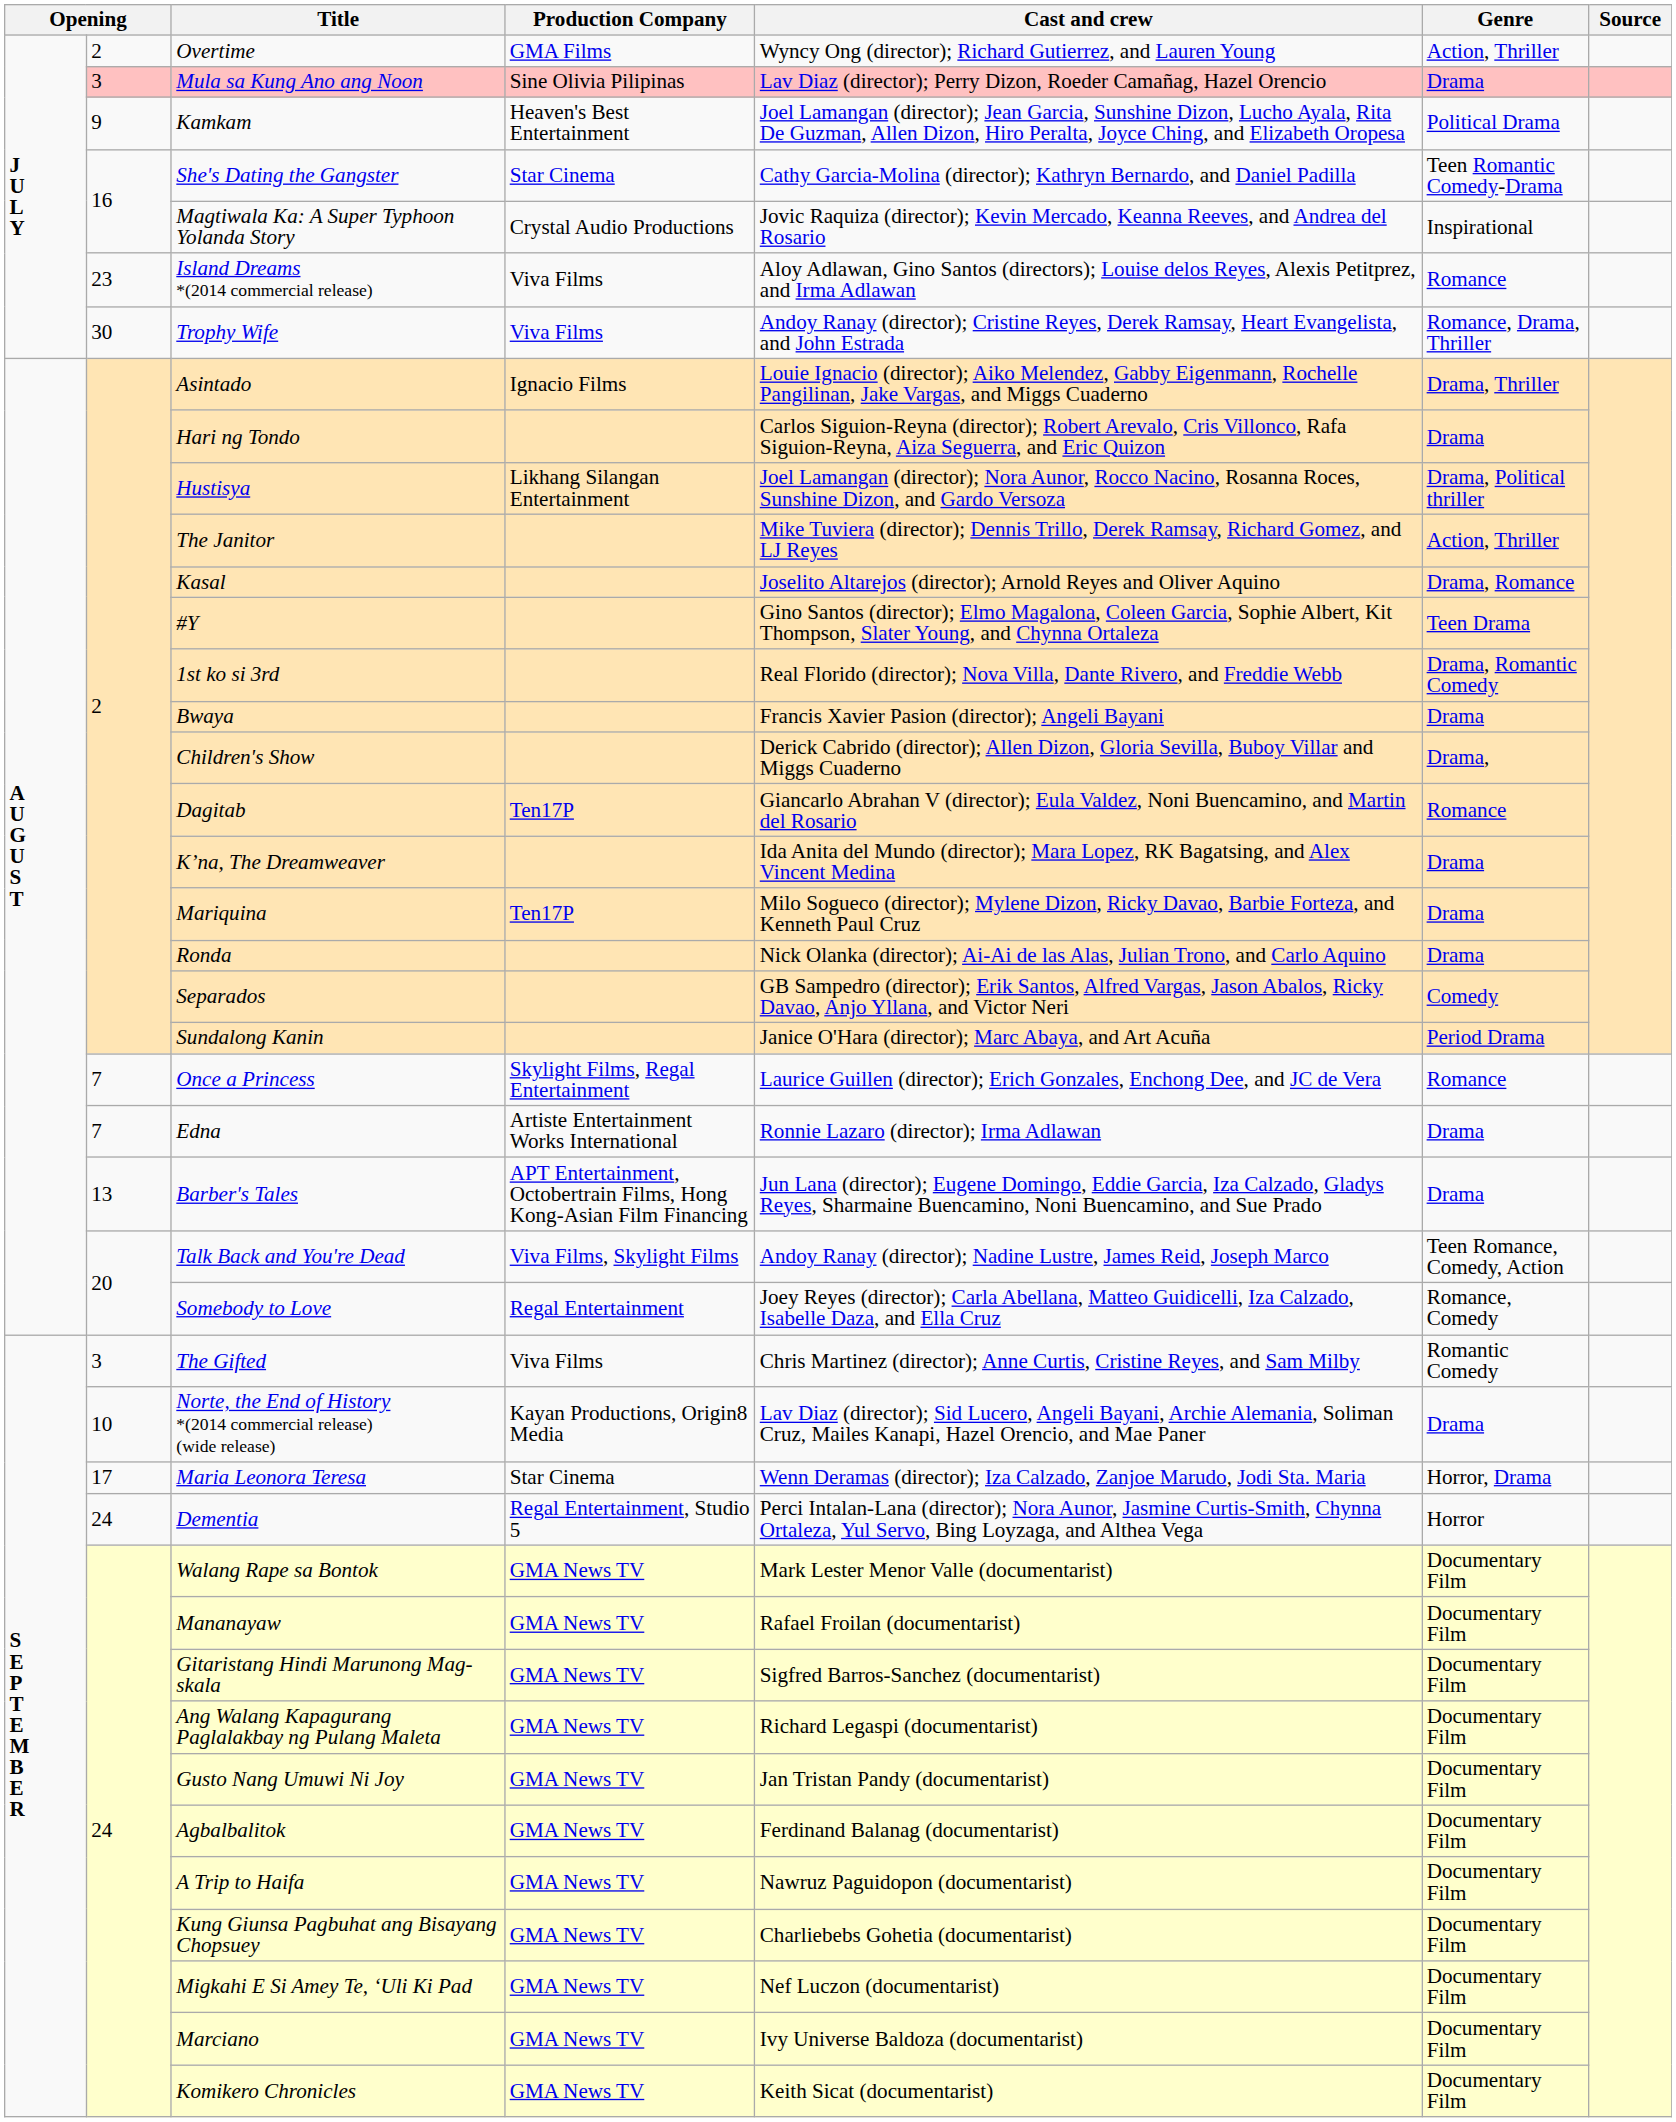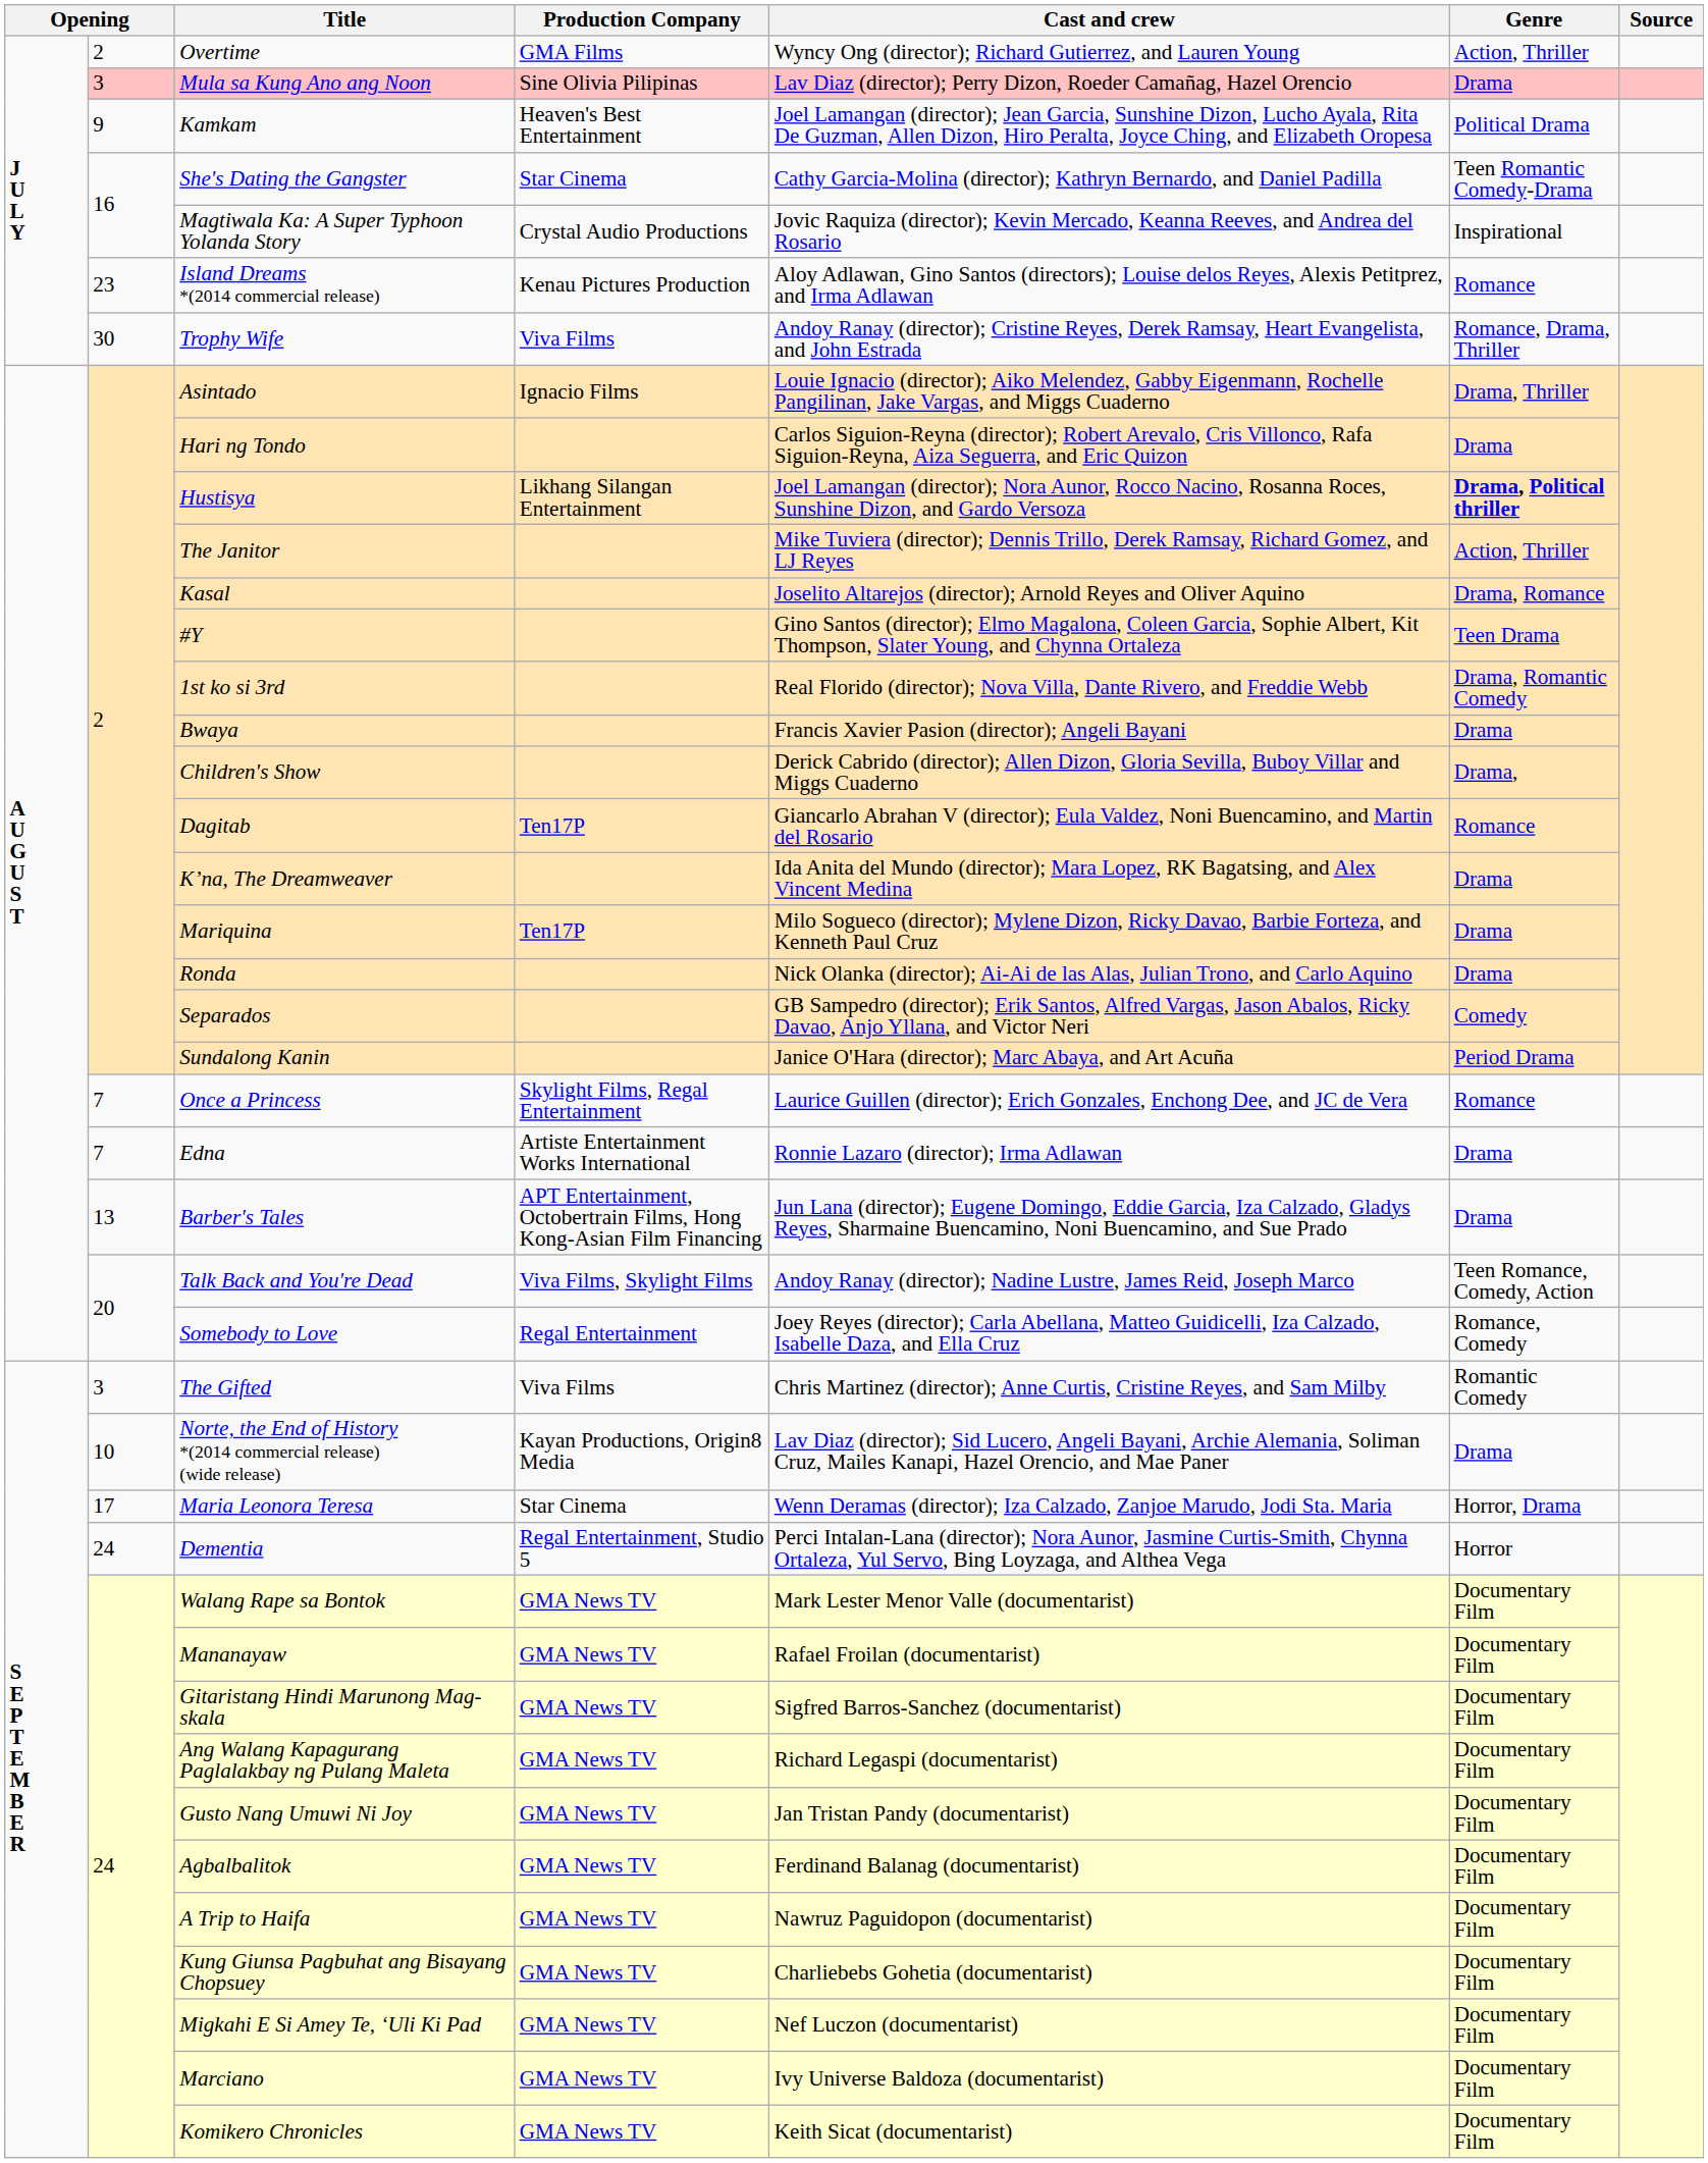Island Dreams *(2014 commercial release) | Production Company: Viva Films -> Kenau Pictures Production
Hustisya | Genre: normal -> bold
